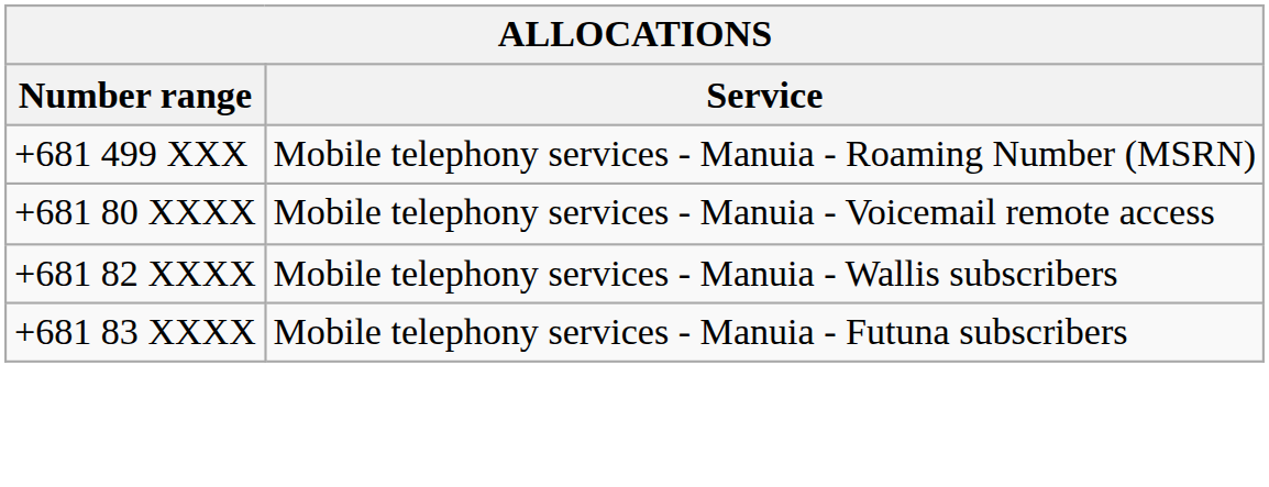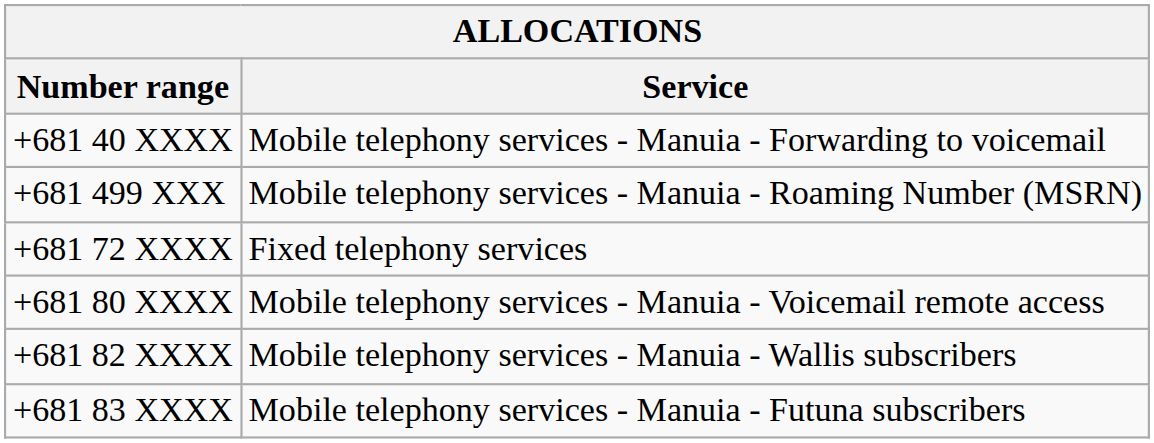+ row: +681 40 XXXX | Mobile telephony services - Manuia - Forwarding to voicemail
+ row: +681 72 XXXX | Fixed telephony services
